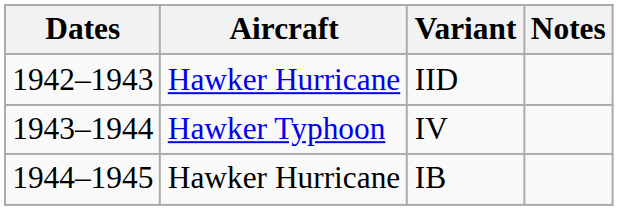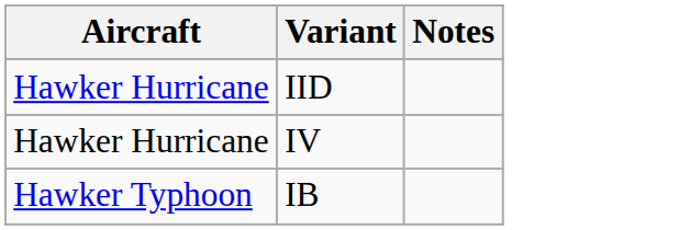- column: Dates | 1942–1943 | 1943–1944 | 1944–1945
IV | Aircraft: Hawker Typhoon -> Hawker Hurricane
IB | Aircraft: Hawker Hurricane -> Hawker Typhoon
